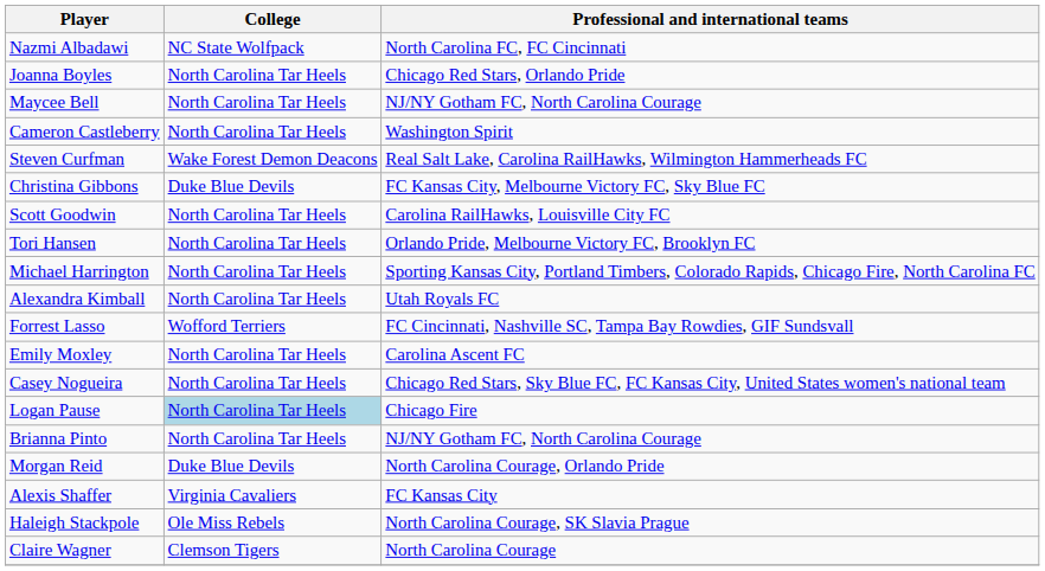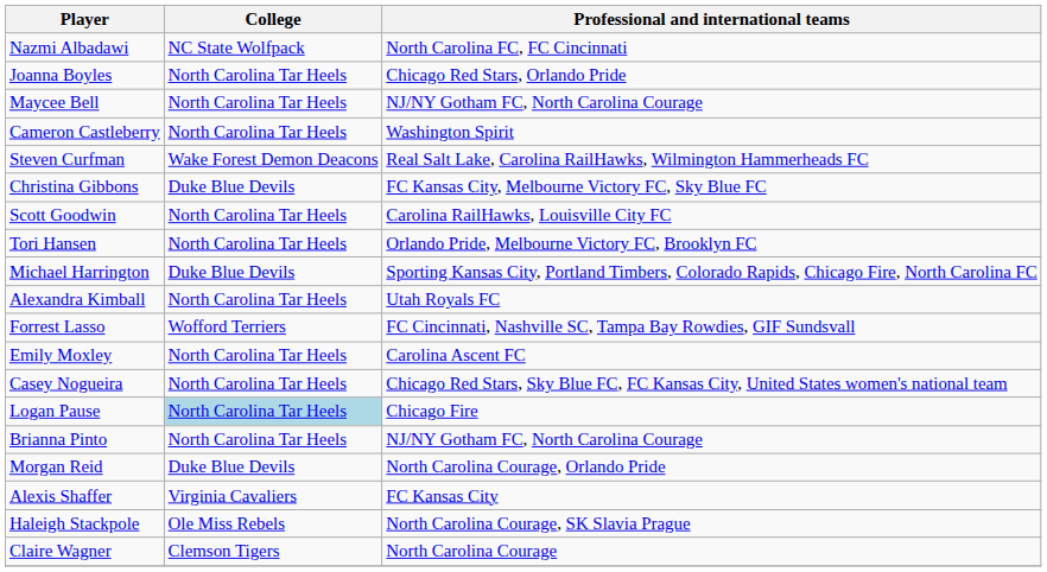Michael Harrington | College: North Carolina Tar Heels -> Duke Blue Devils
